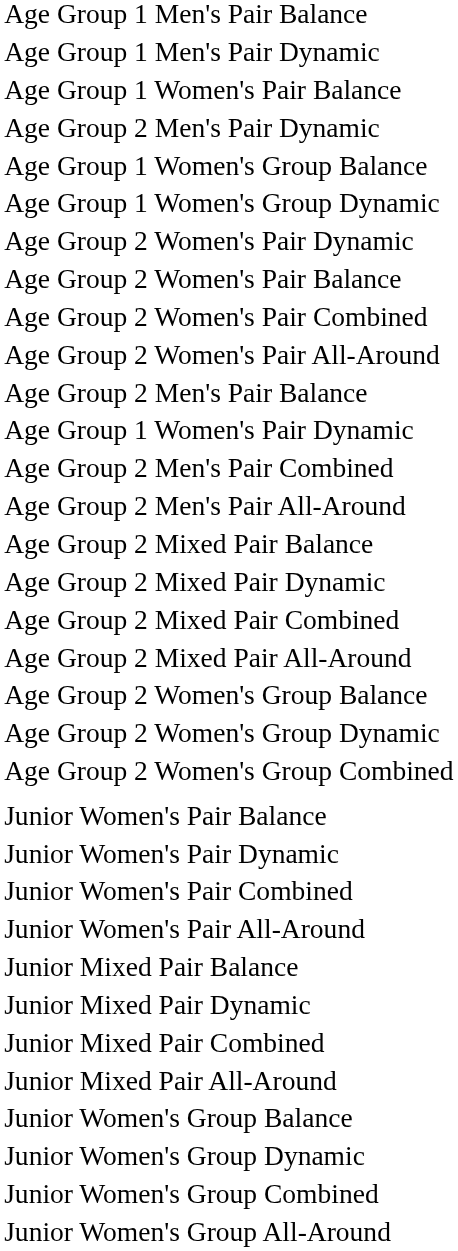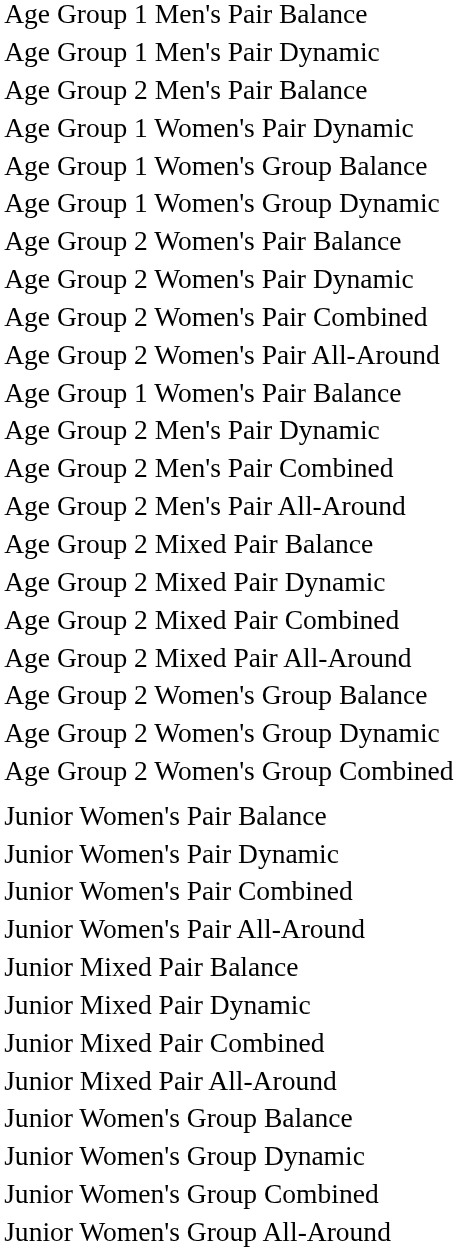rows swapped: Age Group 1 Women's Pair Balance <-> Age Group 2 Men's Pair Balance
rows swapped: Age Group 1 Women's Pair Dynamic <-> Age Group 2 Men's Pair Dynamic
rows swapped: Age Group 2 Women's Pair Balance <-> Age Group 2 Women's Pair Dynamic
